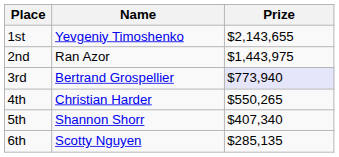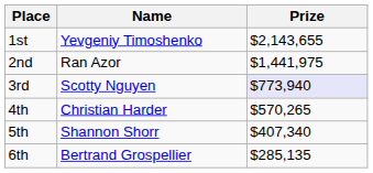2nd | Prize: $1,443,975 -> $1,441,975
3rd | Name: Bertrand Grospellier -> Scotty Nguyen
4th | Prize: $550,265 -> $570,265
6th | Name: Scotty Nguyen -> Bertrand Grospellier
